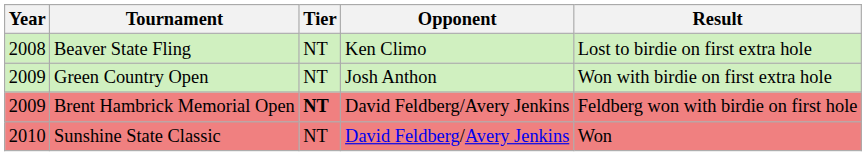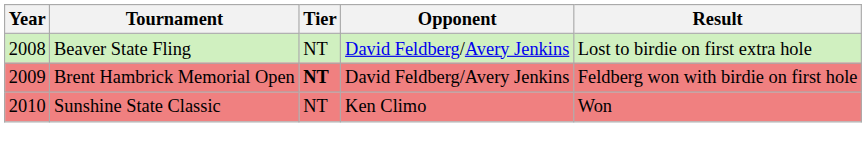Beaver State Fling | Opponent: Ken Climo -> David Feldberg/Avery Jenkins
- row: 2009 | Green Country Open | NT | Josh Anthon | Won with birdie on first extra hole
Sunshine State Classic | Opponent: David Feldberg/Avery Jenkins -> Ken Climo
